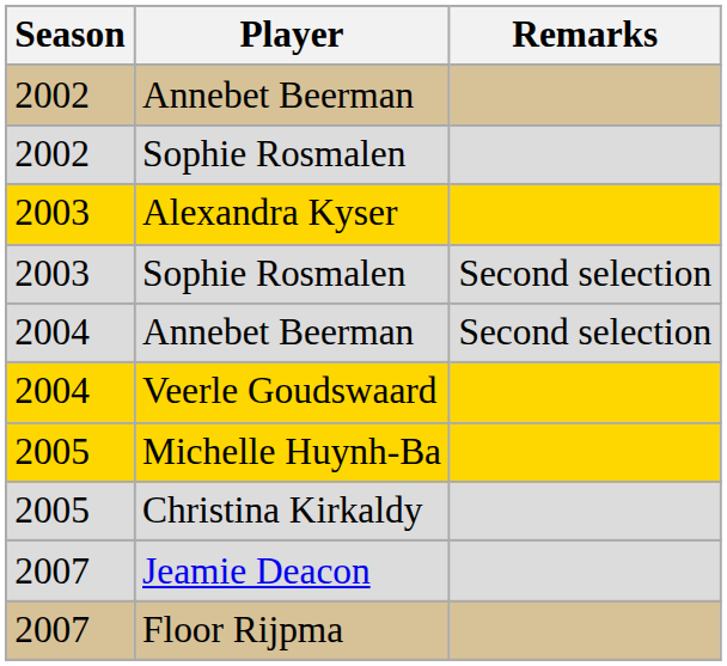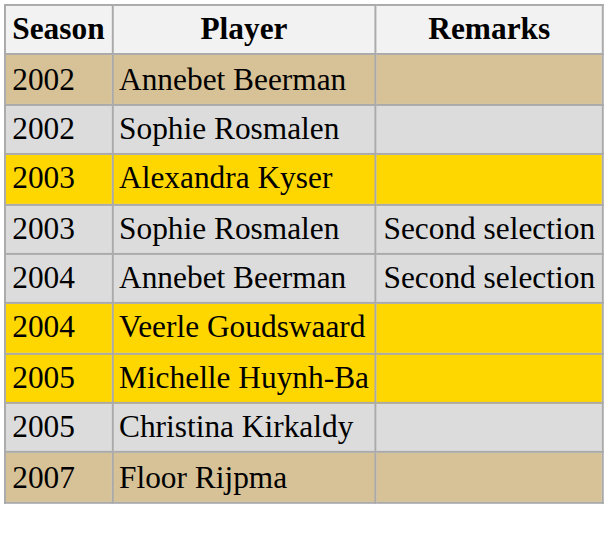- row: 2007 | Jeamie Deacon
